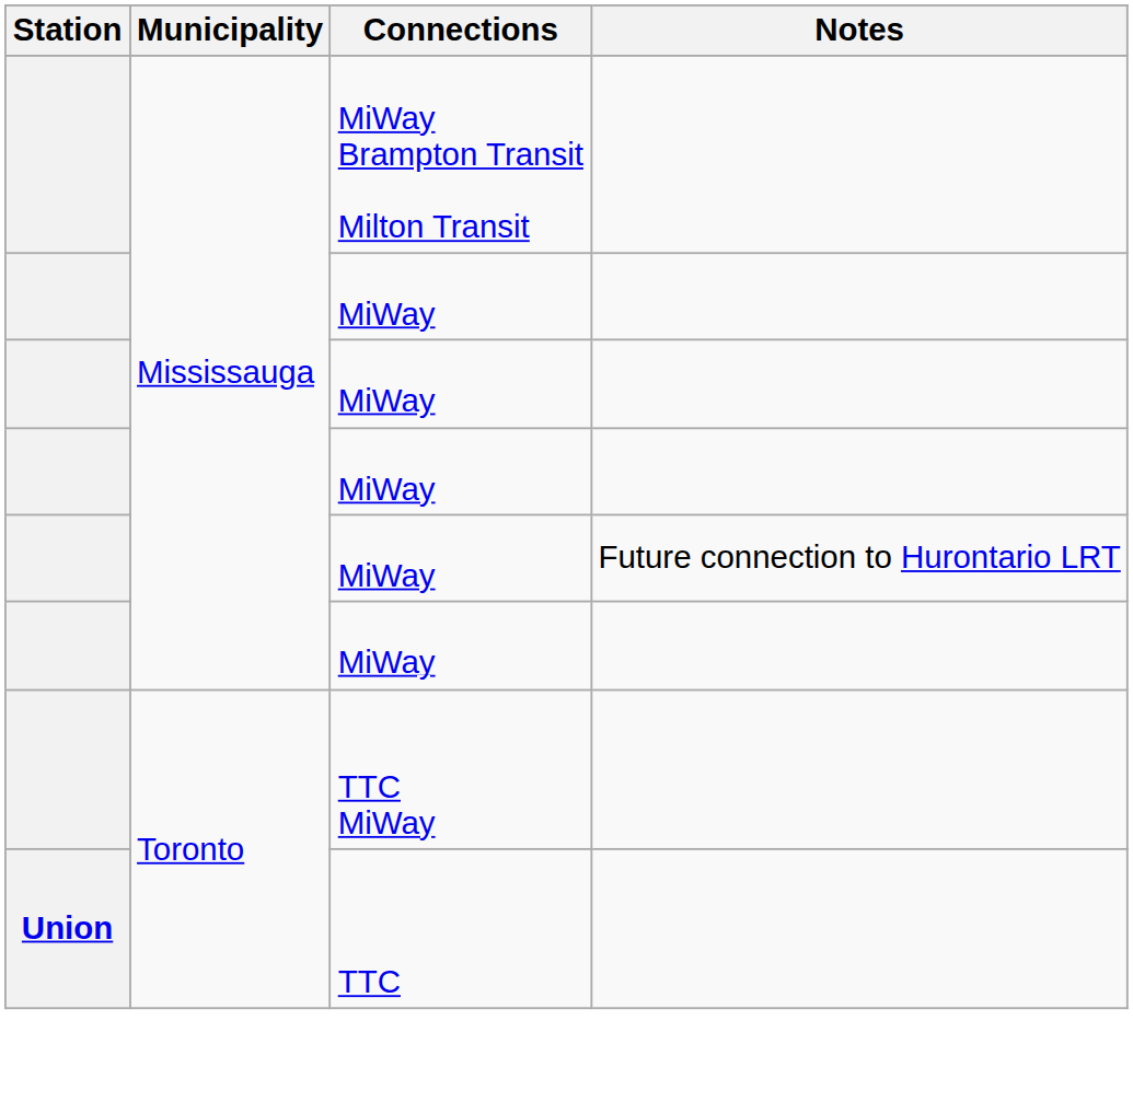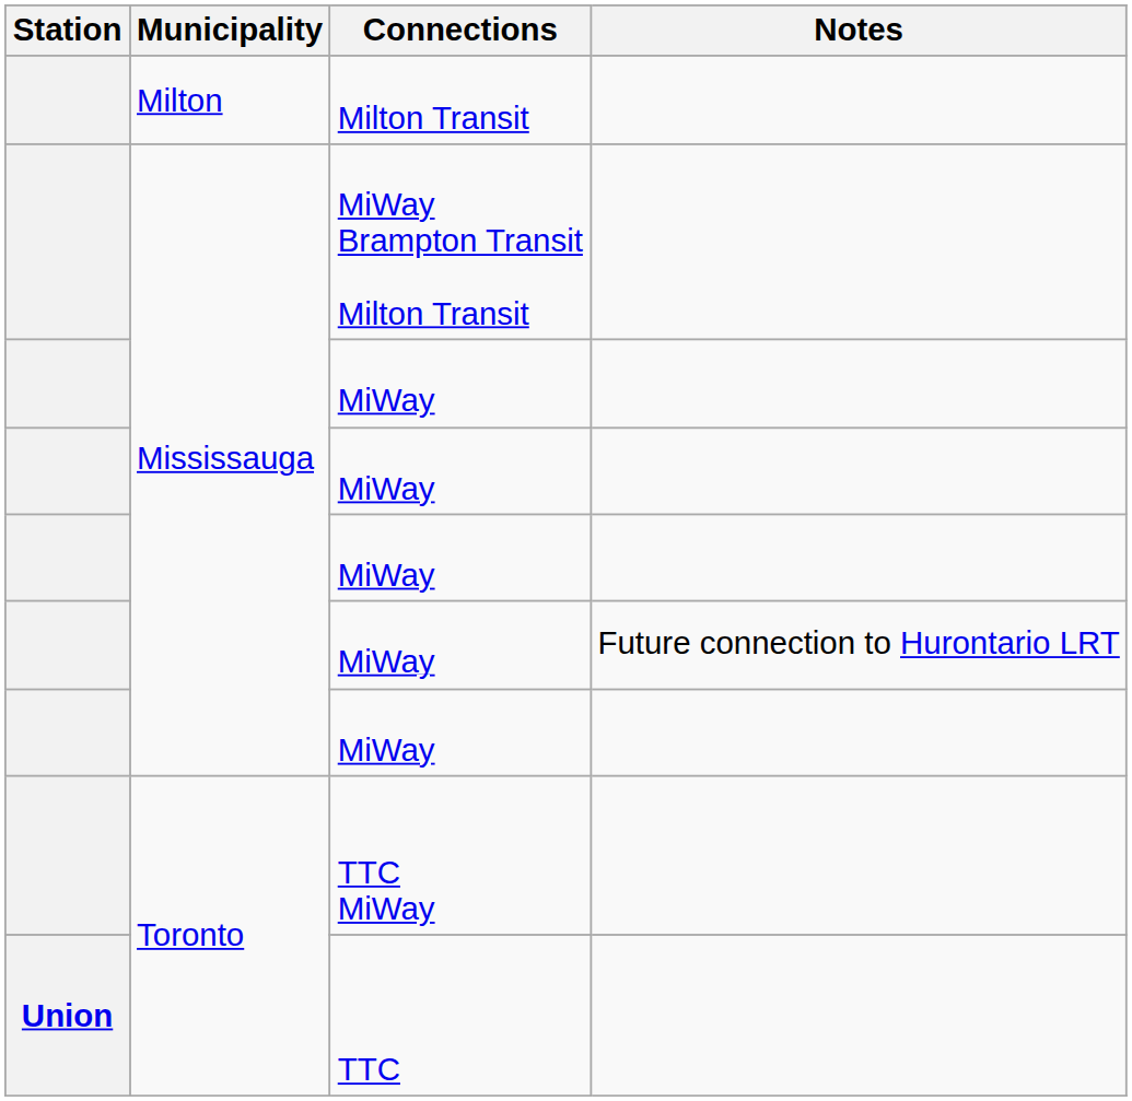+ row: Milton | Milton Transit
